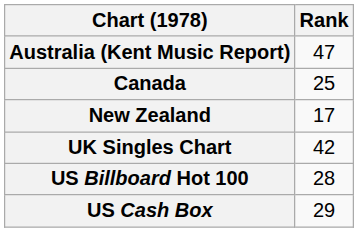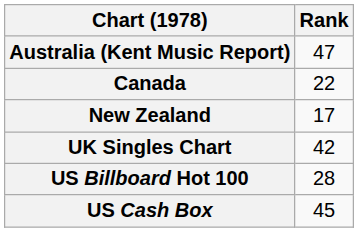Canada | Rank: 25 -> 22
US Cash Box | Rank: 29 -> 45
